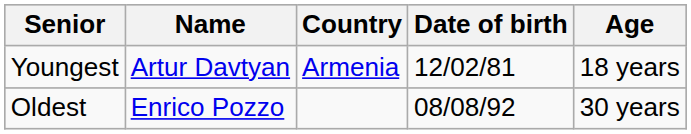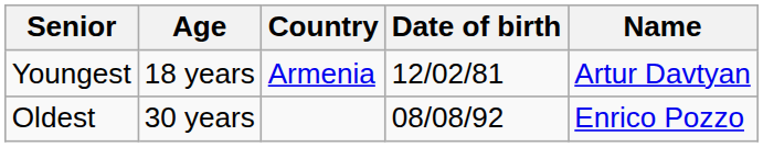columns swapped: Name <-> Age
